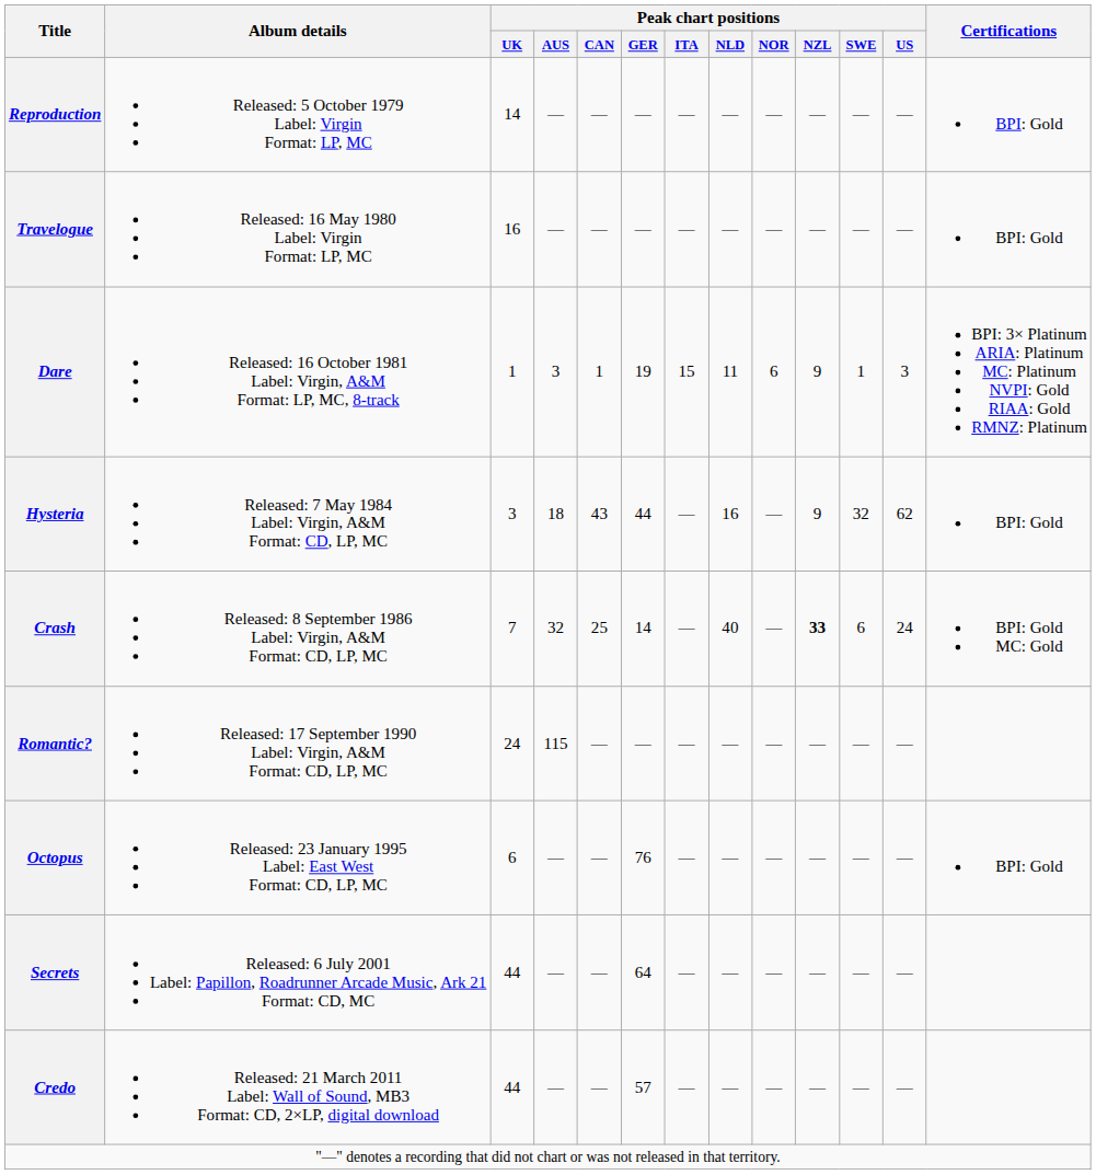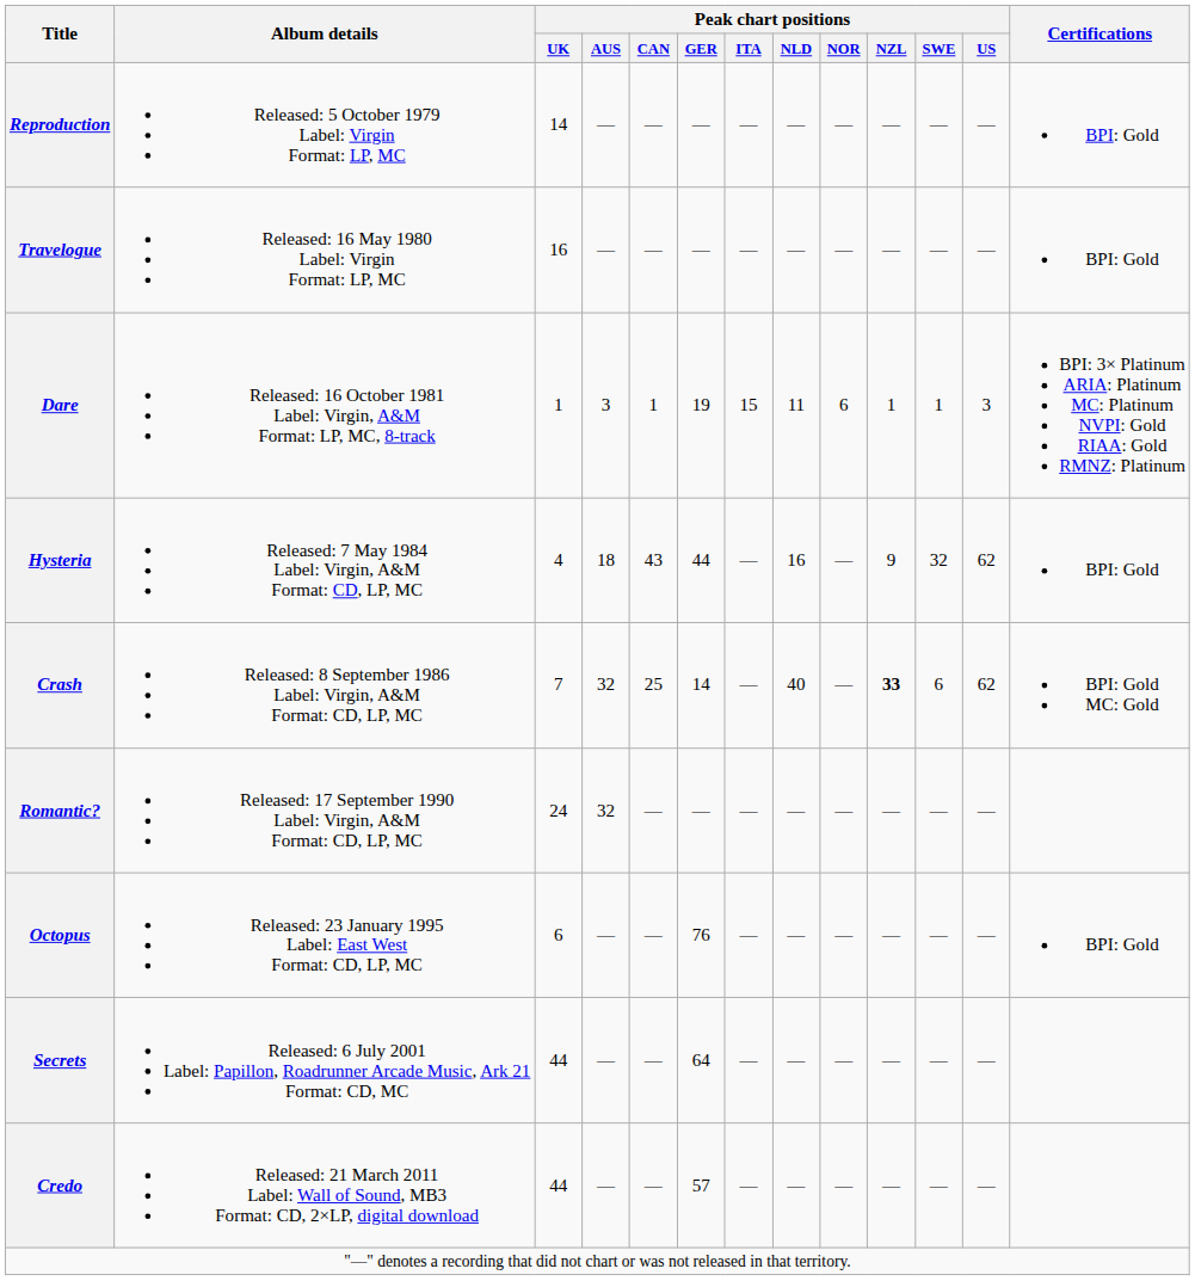Dare | Peak chart positions / NZL: 9 -> 1
Hysteria | Peak chart positions / UK: 3 -> 4
Crash | Peak chart positions / US: 24 -> 62
Romantic? | Peak chart positions / AUS: 115 -> 32
